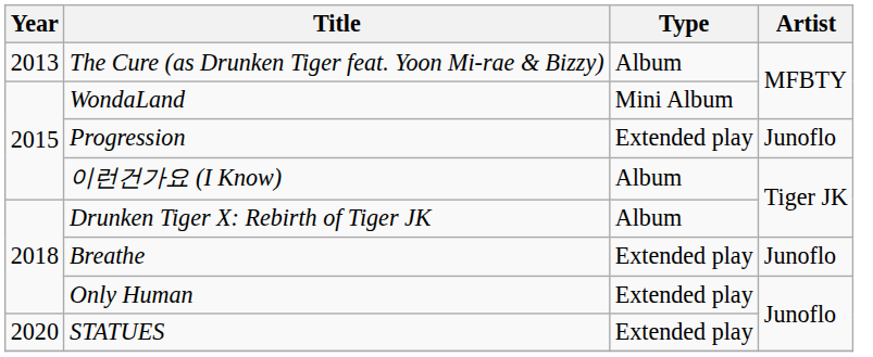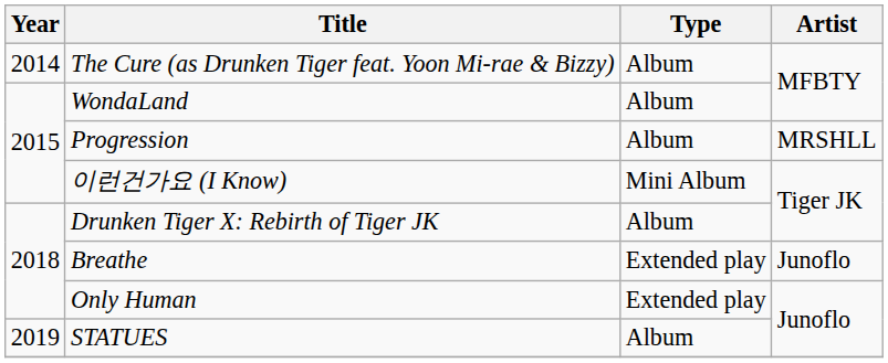The Cure (as Drunken Tiger feat. Yoon Mi-rae & Bizzy) | Year: 2013 -> 2014
WondaLand | Type: Mini Album -> Album
Progression | Type: Extended play -> Album
Progression | Artist: Junoflo -> MRSHLL
이런건가요 (I Know) | Type: Album -> Mini Album
STATUES | Year: 2020 -> 2019
STATUES | Type: Extended play -> Album
